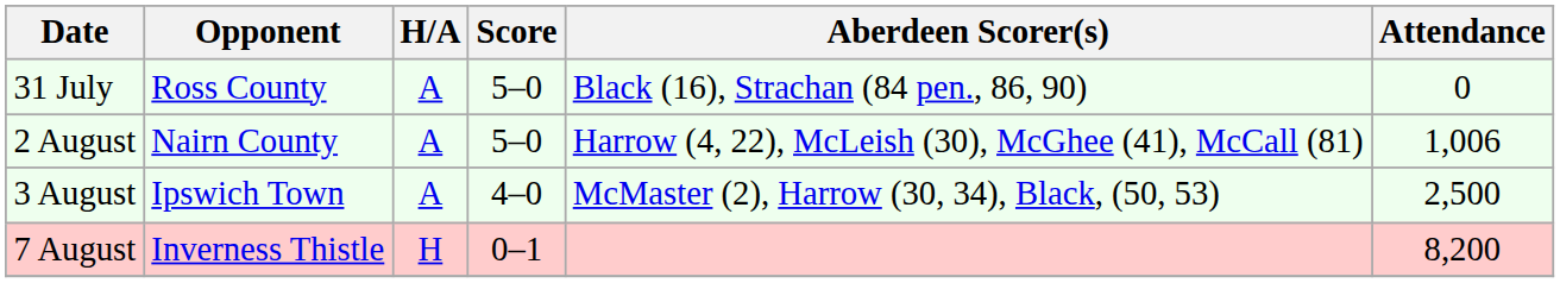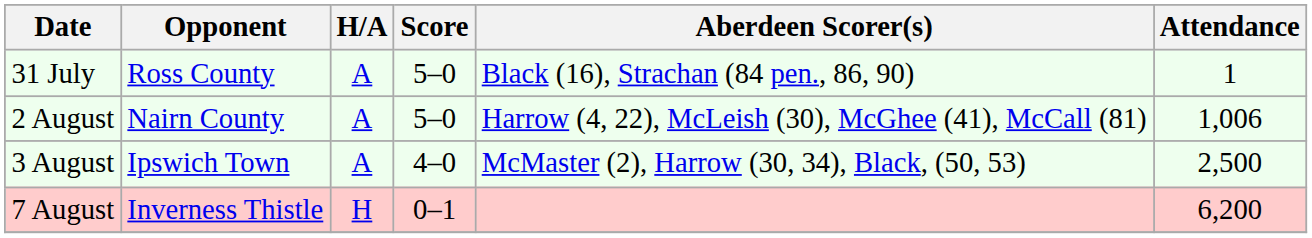31 July | Attendance: 0 -> 1
7 August | Attendance: 8,200 -> 6,200
